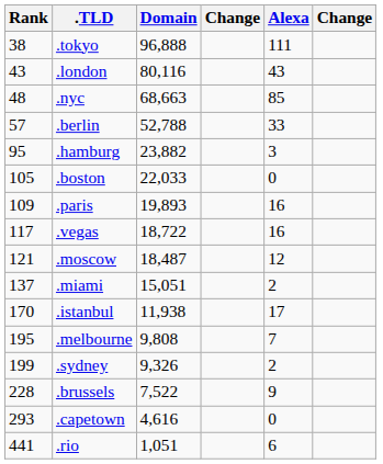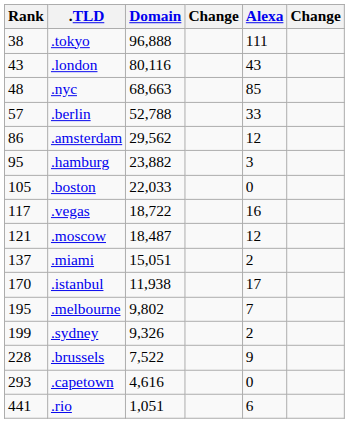+ row: 86 | .amsterdam | 29,562 | 12
- row: 109 | .paris | 19,893 | 16
.melbourne | Domain: 9,808 -> 9,802
